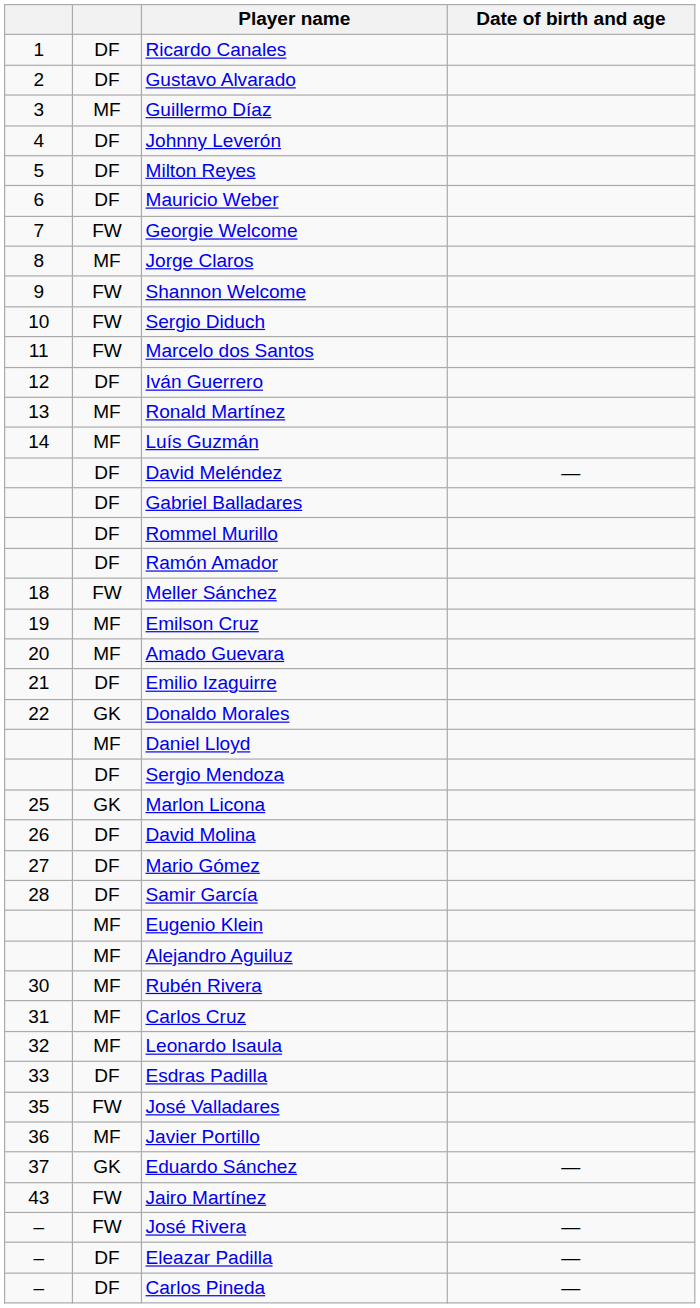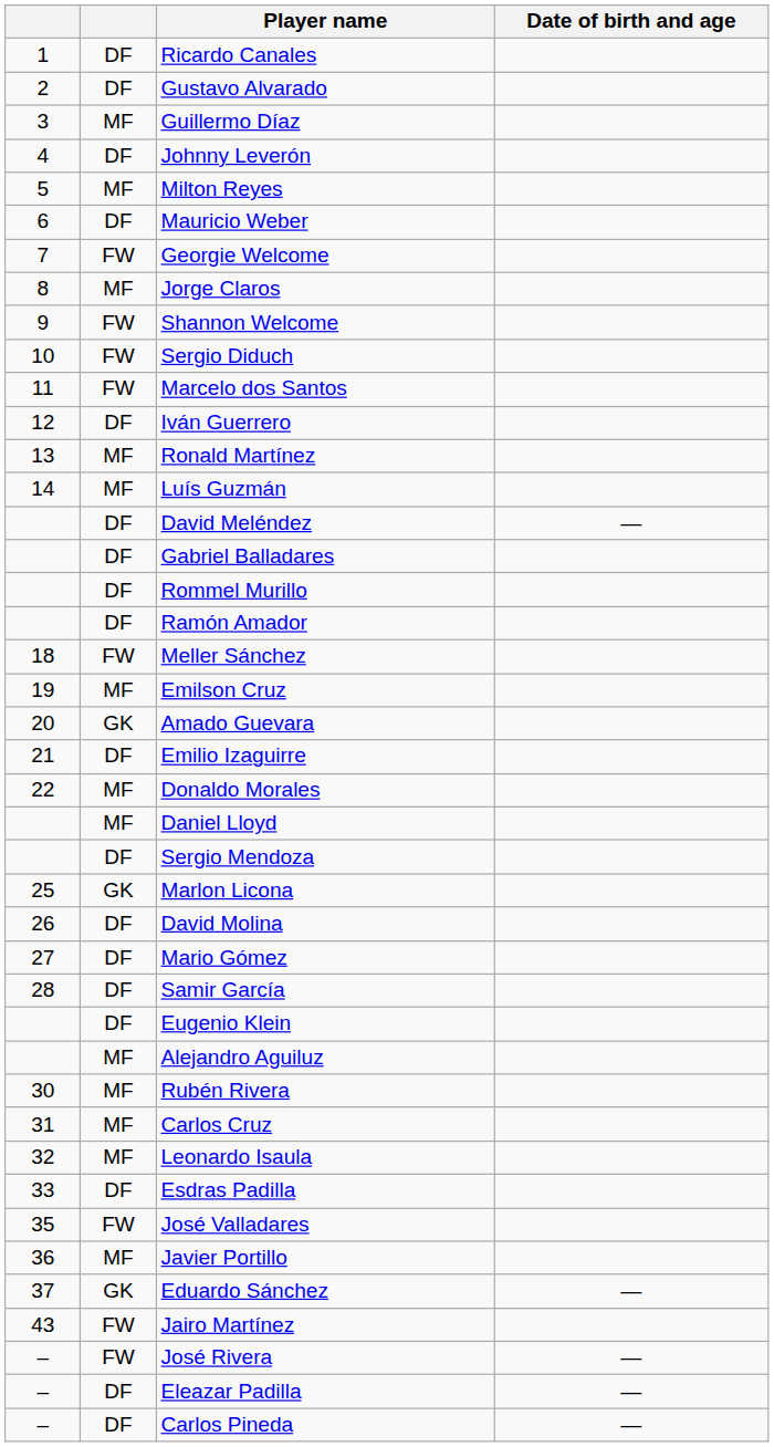Milton Reyes | column 2: DF -> MF
Amado Guevara | column 2: MF -> GK
Donaldo Morales | column 2: GK -> MF
Eugenio Klein | column 2: MF -> DF
